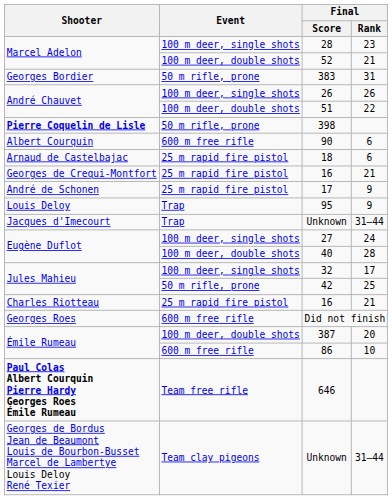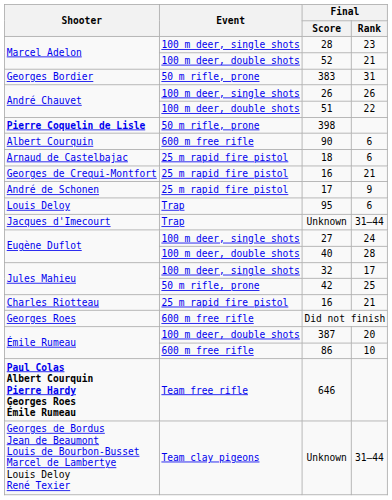95 | Final / Rank: 9 -> 6
